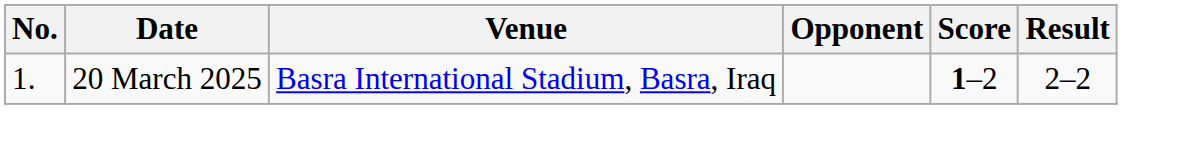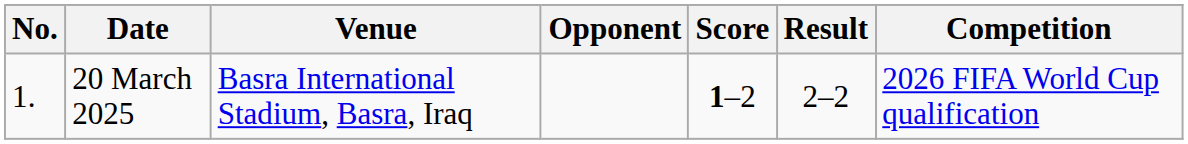+ column: Competition | 2026 FIFA World Cup qualification
